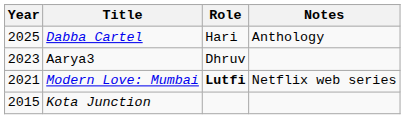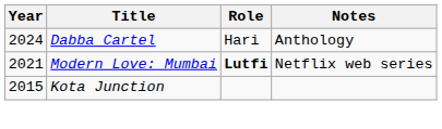Dabba Cartel | Year: 2025 -> 2024
- row: 2023 | Aarya3 | Dhruv
